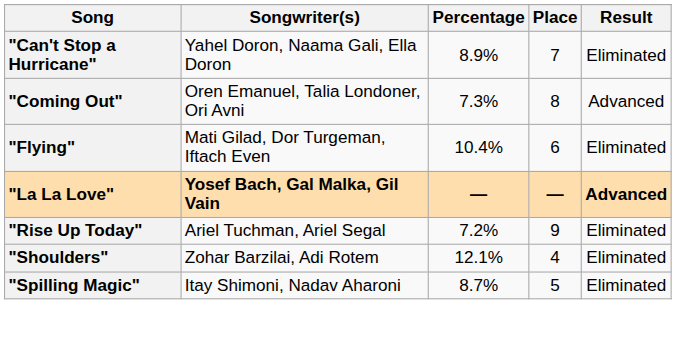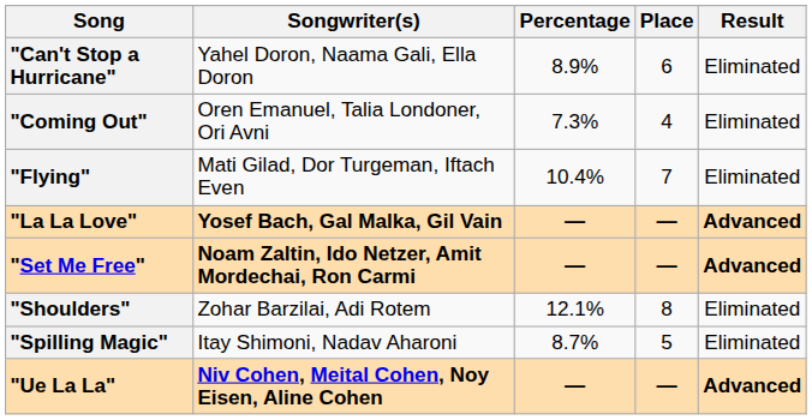"Can't Stop a Hurricane" | Place: 7 -> 6
"Coming Out" | Place: 8 -> 4
"Coming Out" | Result: Advanced -> Eliminated
"Flying" | Place: 6 -> 7
- row: "Rise Up Today" | Ariel Tuchman, Ariel Segal | 7.2% | 9 | Eliminated
+ row: "Set Me Free" | Noam Zaltin, Ido Netzer, Amit Mordechai, Ron Carmi | — | — | Advanced
"Shoulders" | Place: 4 -> 8
+ row: "Ue La La" | Niv Cohen, Meital Cohen, Noy Eisen, Aline Cohen | — | — | Advanced
